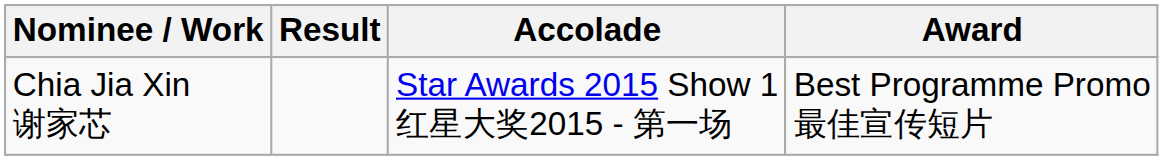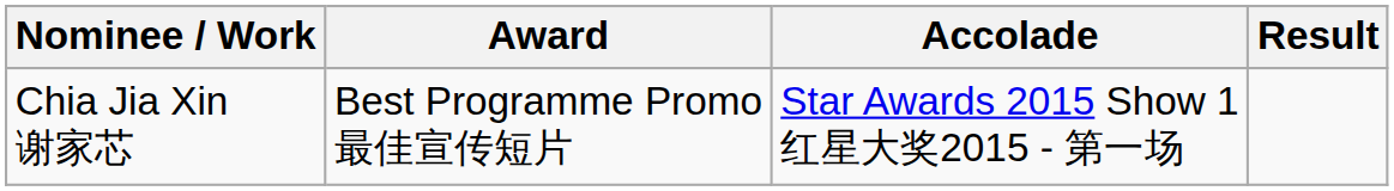columns swapped: Award <-> Result
